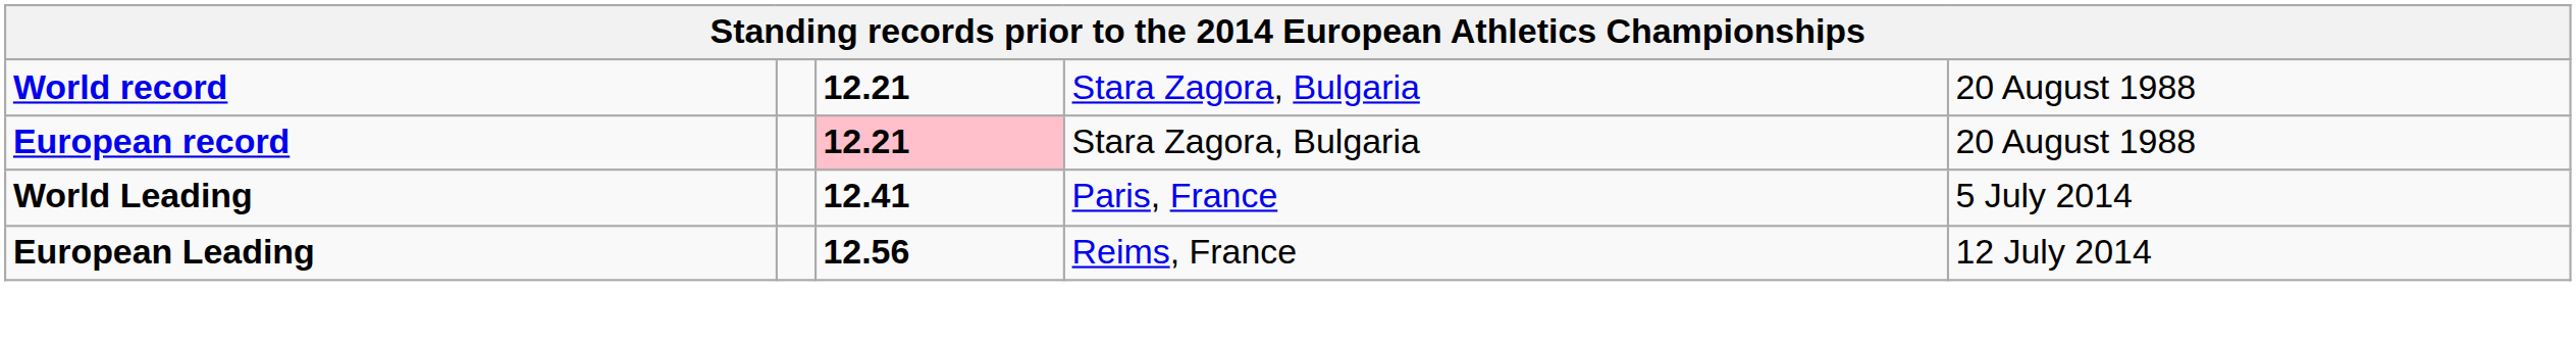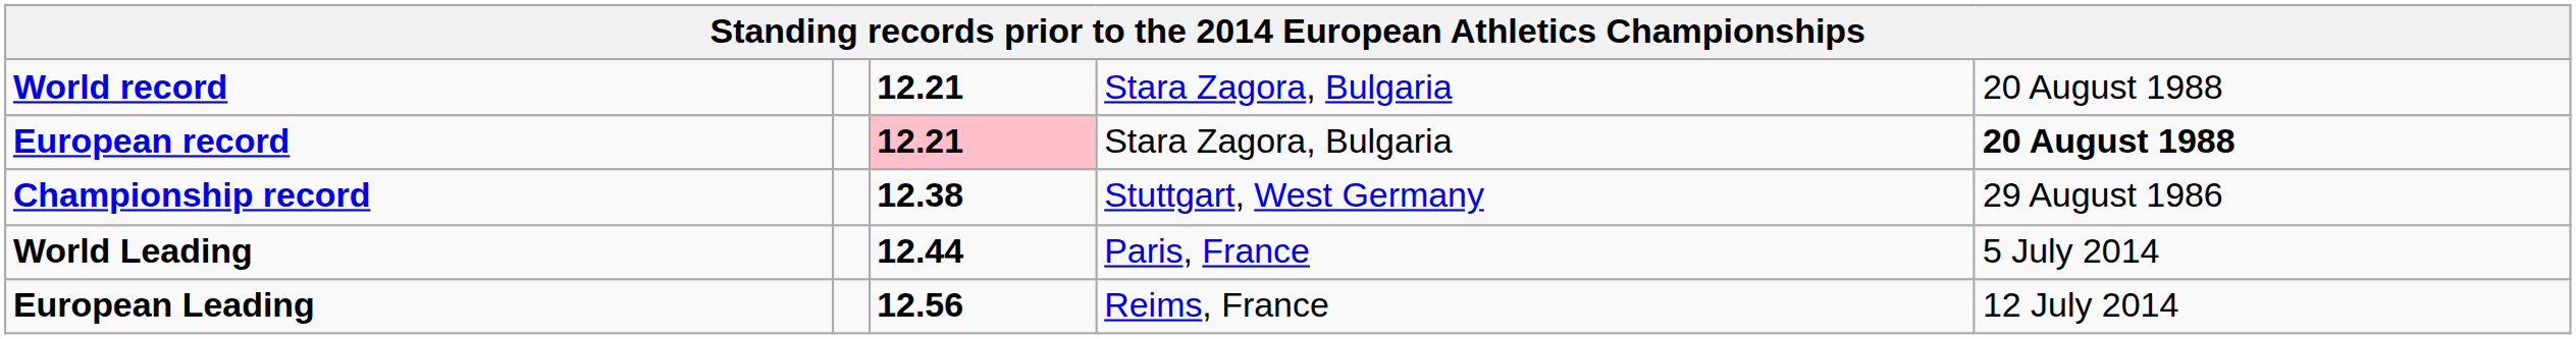European record | column 5: normal -> bold
+ row: Championship record | 12.38 | Stuttgart, West Germany | 29 August 1986
World Leading | column 3: 12.41 -> 12.44
